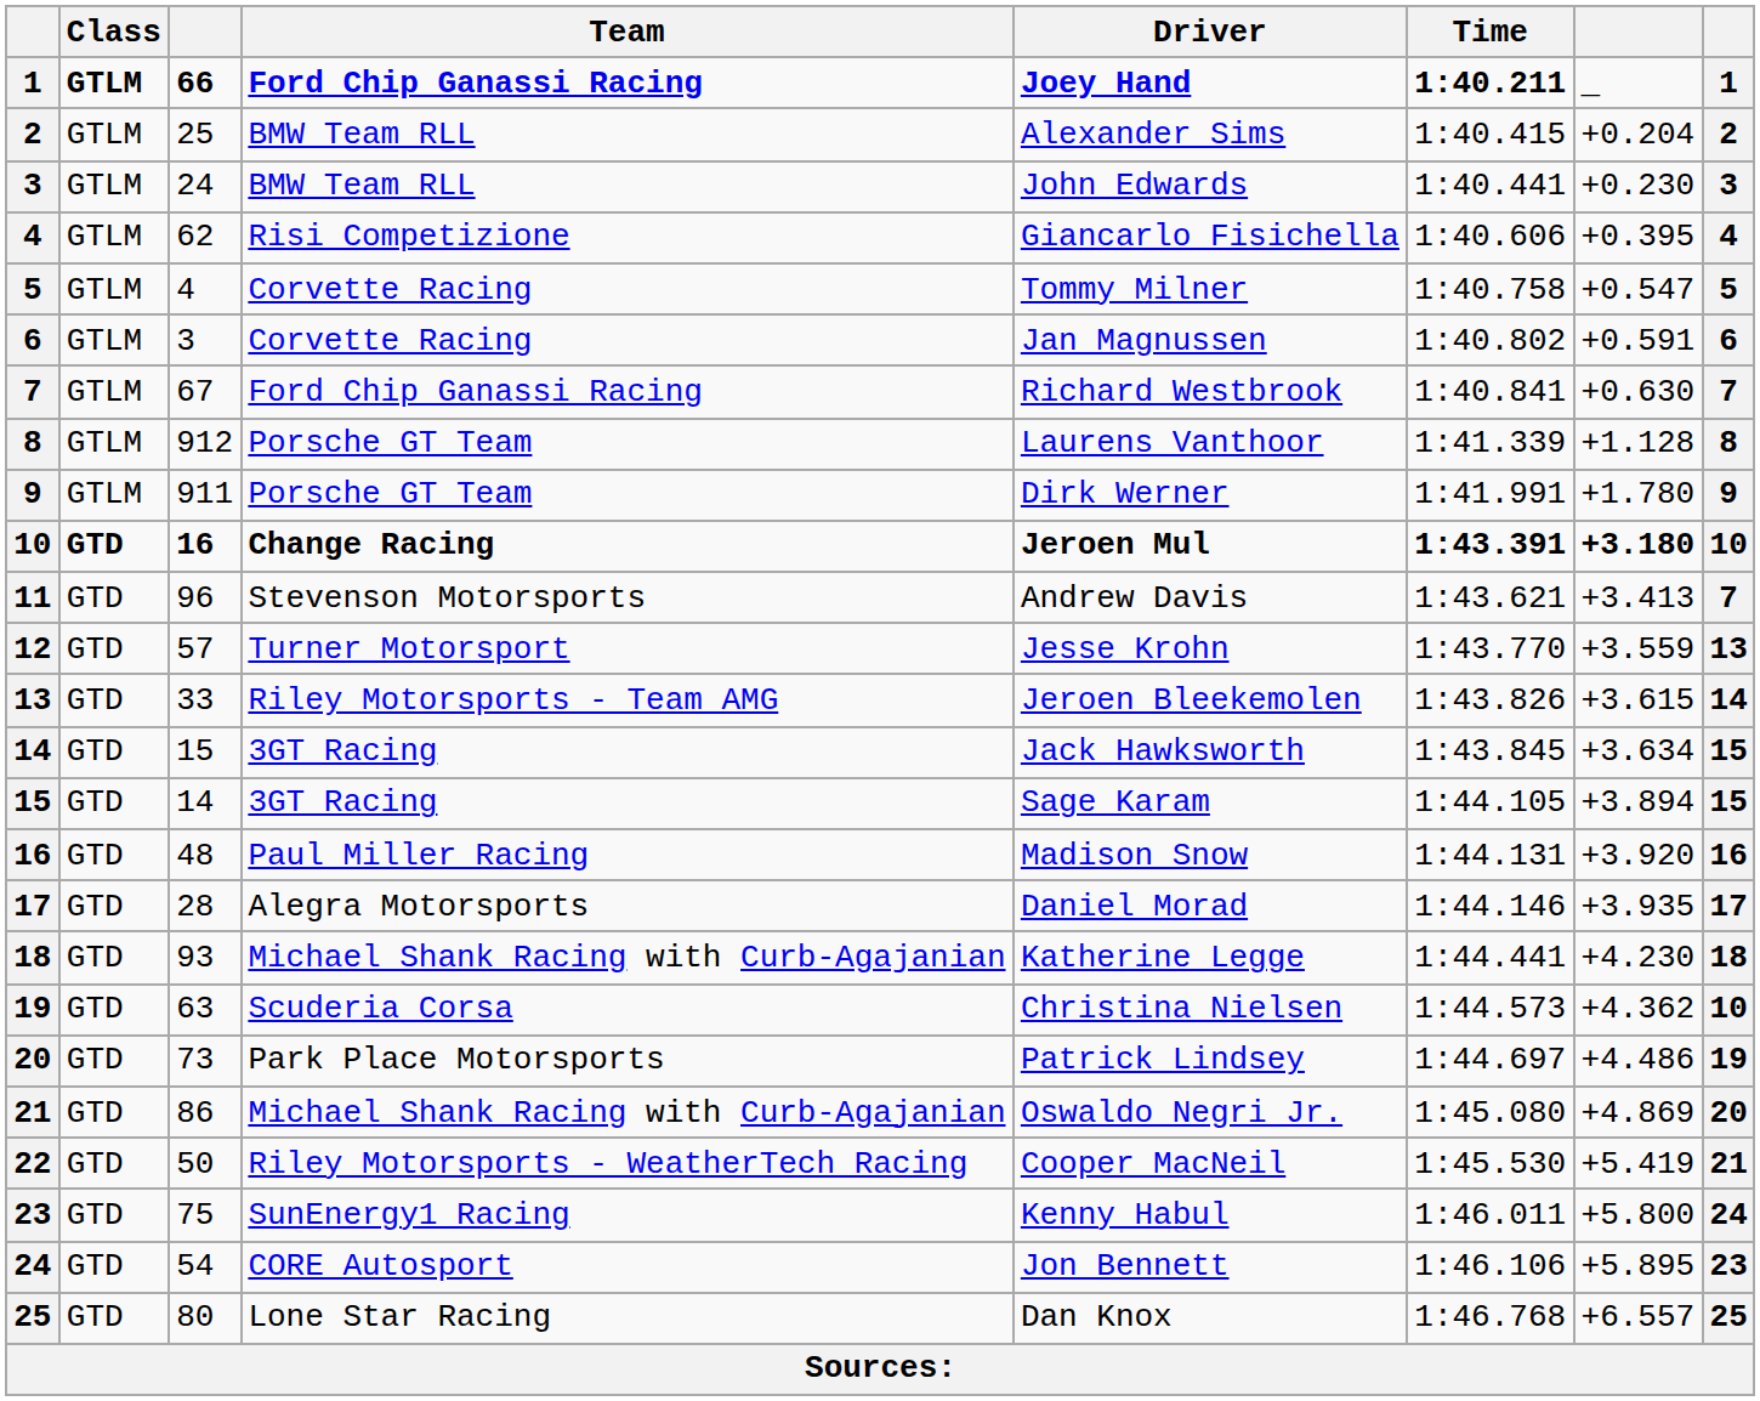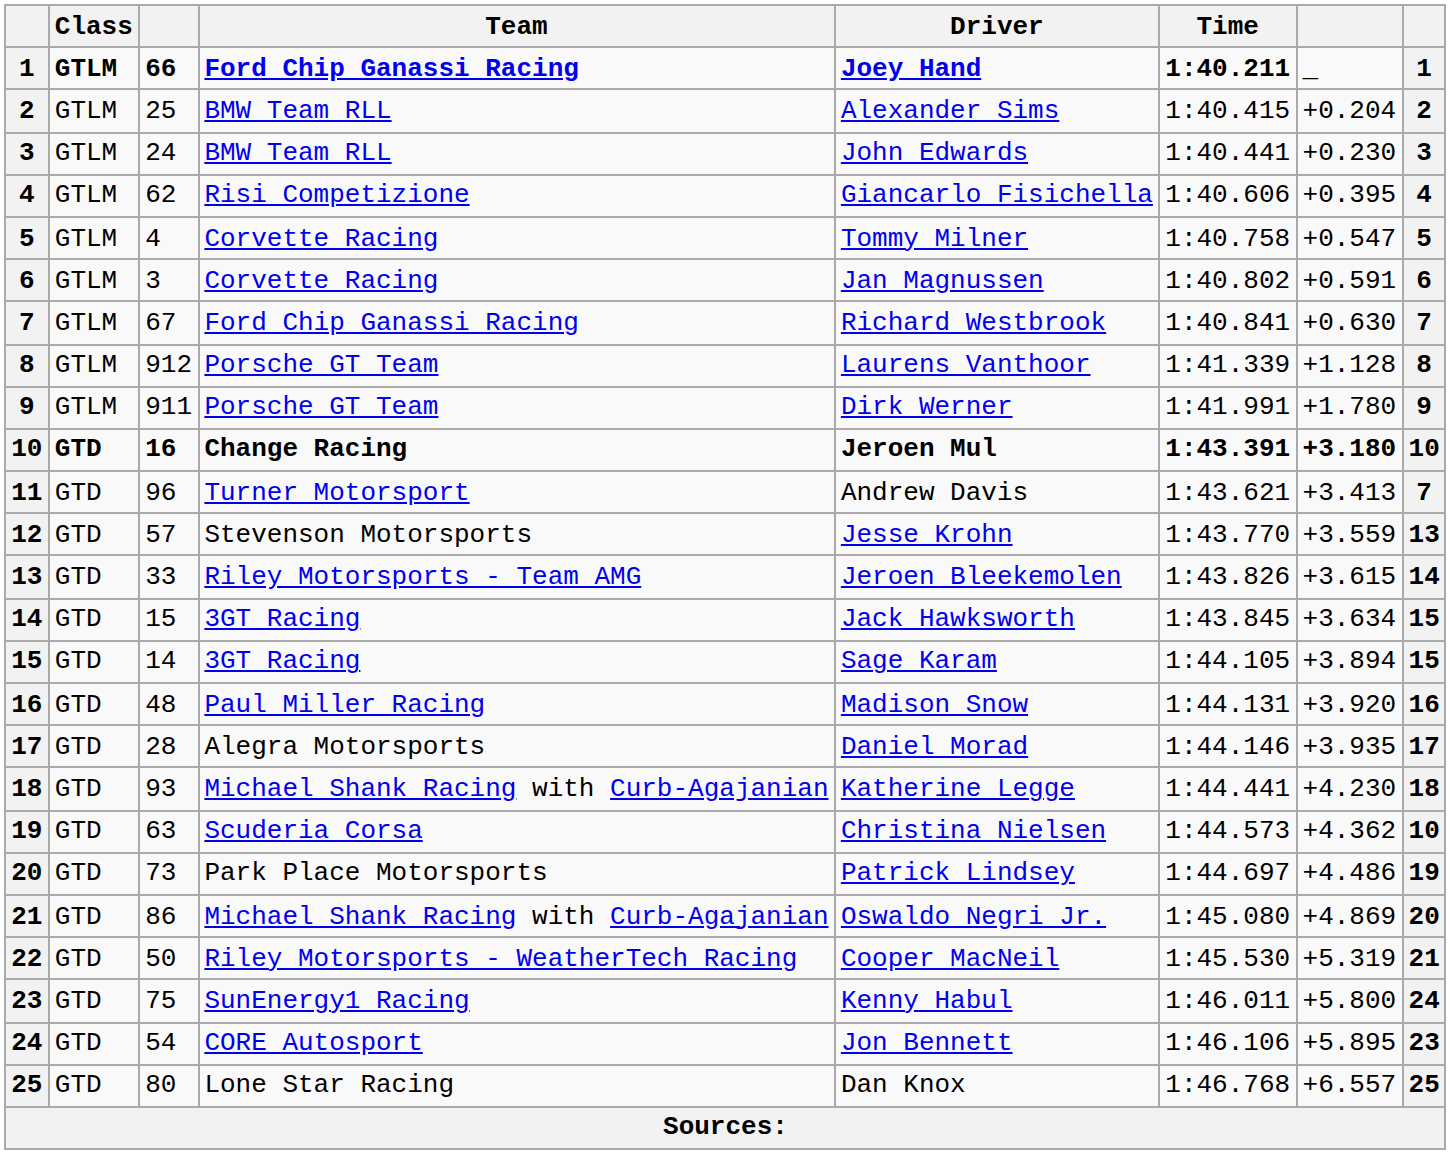11 | Team: Stevenson Motorsports -> Turner Motorsport
12 | Team: Turner Motorsport -> Stevenson Motorsports
22 | column 7: +5.419 -> +5.319
